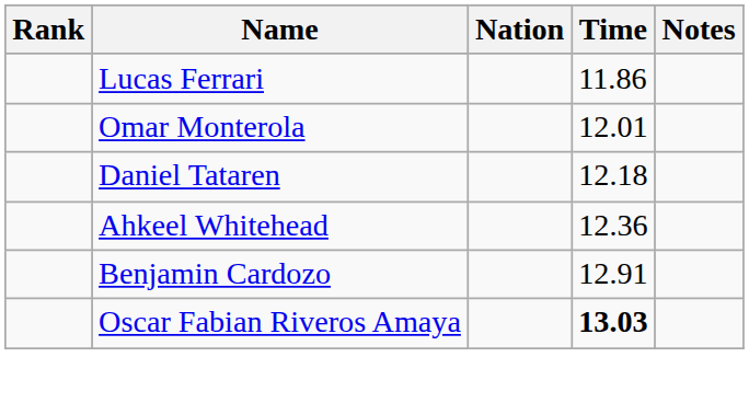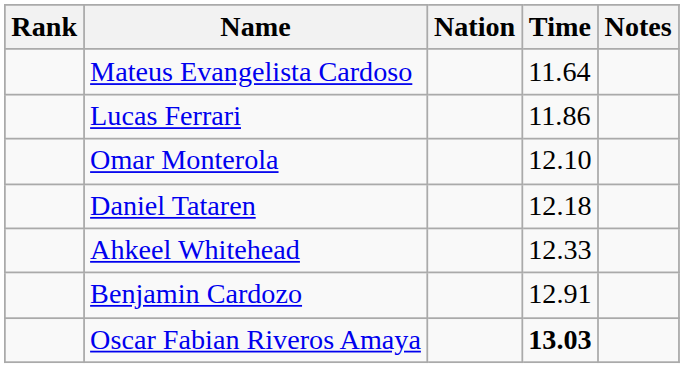+ row: Mateus Evangelista Cardoso | 11.64
Omar Monterola | Time: 12.01 -> 12.10
Ahkeel Whitehead | Time: 12.36 -> 12.33
